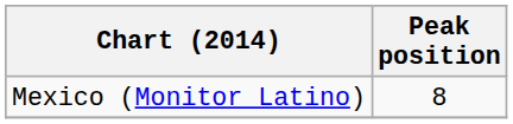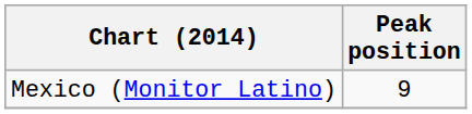Mexico (Monitor Latino) | Peak position: 8 -> 9
